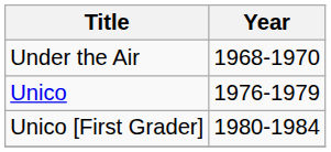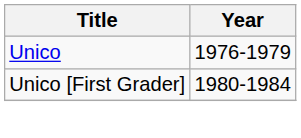- row: Under the Air | 1968-1970
